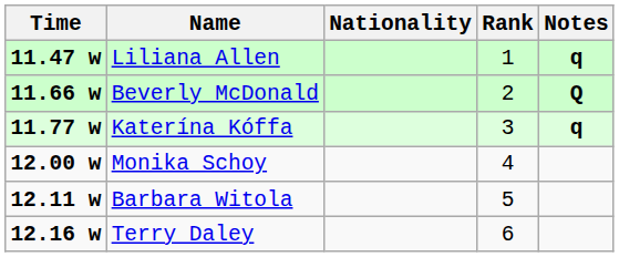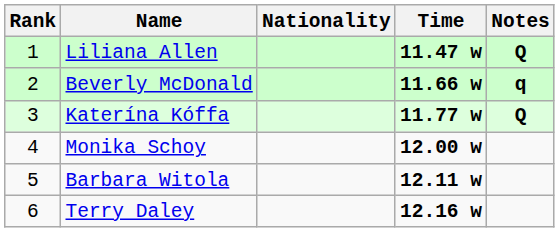columns swapped: Rank <-> Time
Liliana Allen | Notes: q -> Q
Beverly McDonald | Notes: Q -> q
Katerína Kóffa | Notes: q -> Q
